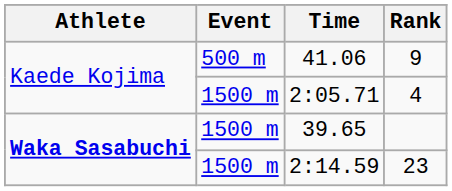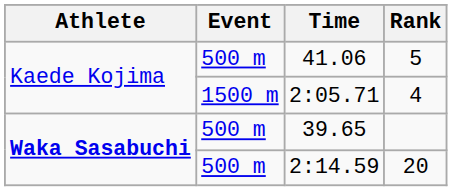41.06 | Rank: 9 -> 5
39.65 | Event: 1500 m -> 500 m
2:14.59 | Event: 1500 m -> 500 m
2:14.59 | Rank: 23 -> 20
